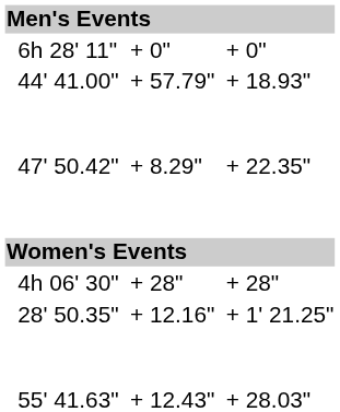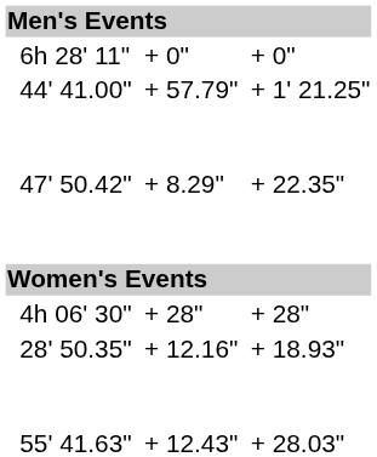44' 41.00" | column 7: + 18.93" -> + 1' 21.25"
28' 50.35" | column 7: + 1' 21.25" -> + 18.93"
